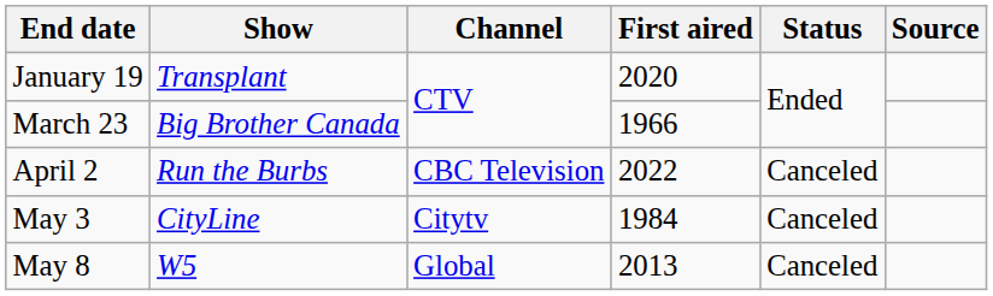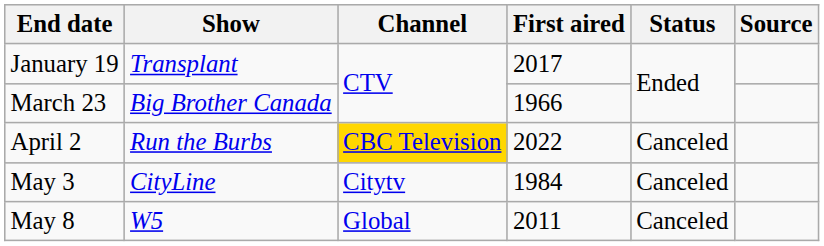January 19 | First aired: 2020 -> 2017
April 2 | Channel: no background -> gold background
May 8 | First aired: 2013 -> 2011
